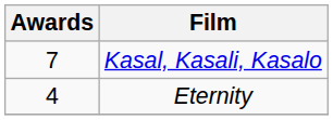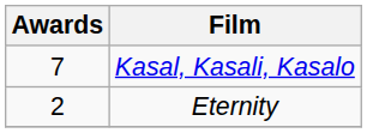Eternity | Awards: 4 -> 2
